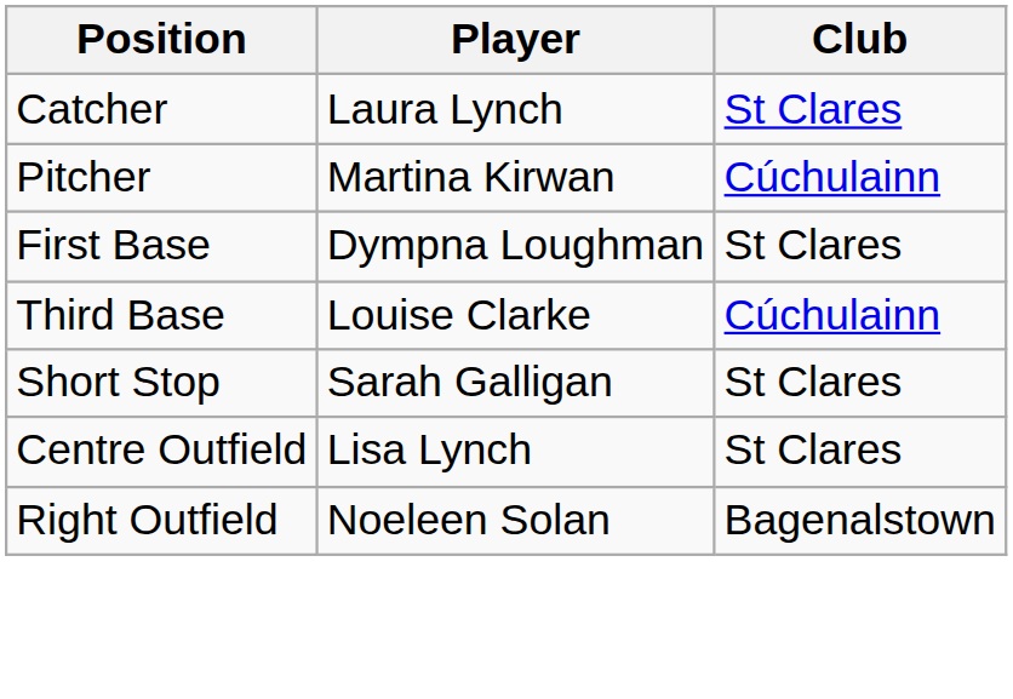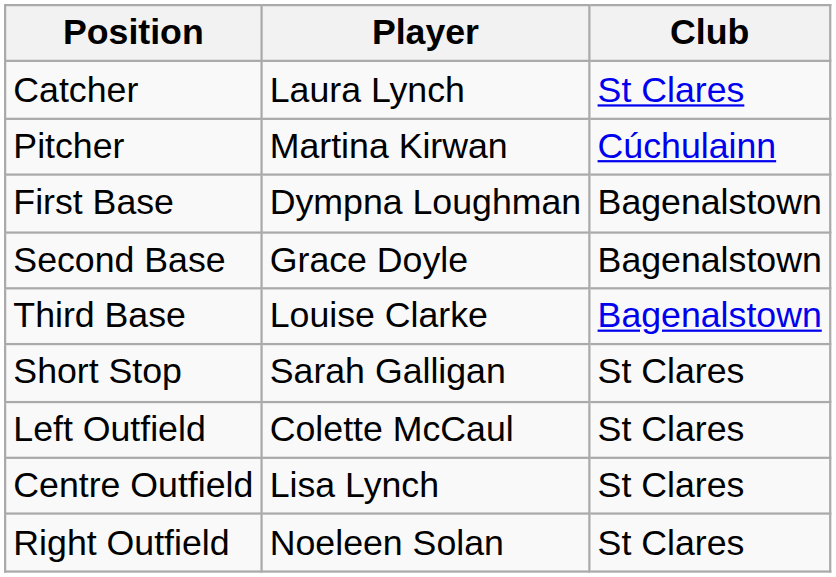First Base | Club: St Clares -> Bagenalstown
+ row: Second Base | Grace Doyle | Bagenalstown
Third Base | Club: Cúchulainn -> Bagenalstown
+ row: Left Outfield | Colette McCaul | St Clares
Right Outfield | Club: Bagenalstown -> St Clares
